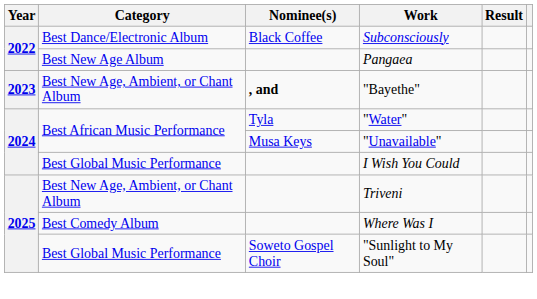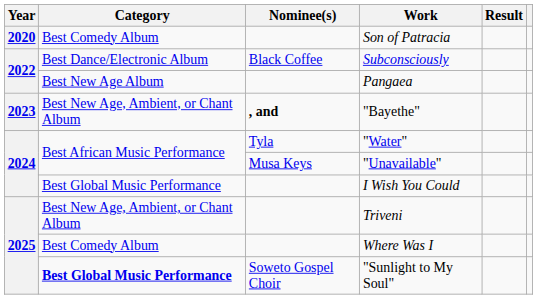+ row: 2020 | Best Comedy Album | Son of Patracia
"Sunlight to My Soul" | Category: normal -> bold
